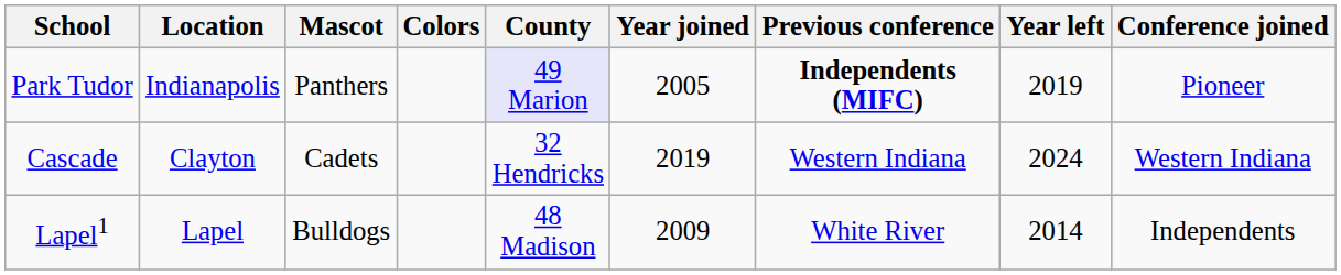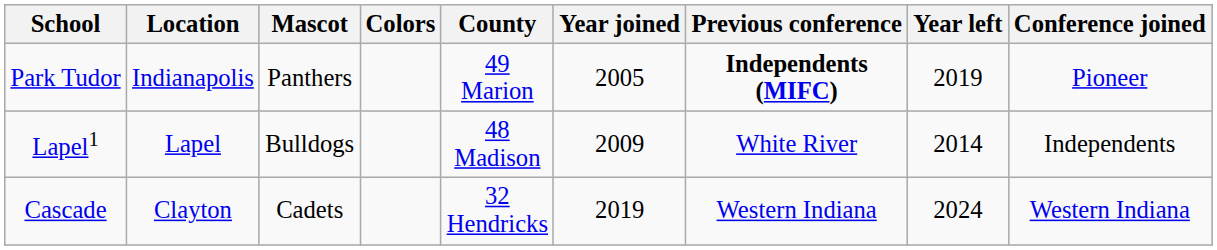Park Tudor | County: lavender background -> no background
rows swapped: Lapel1 <-> Cascade
